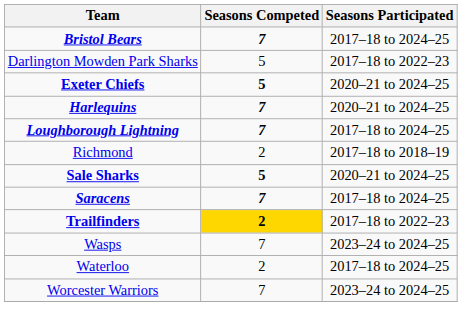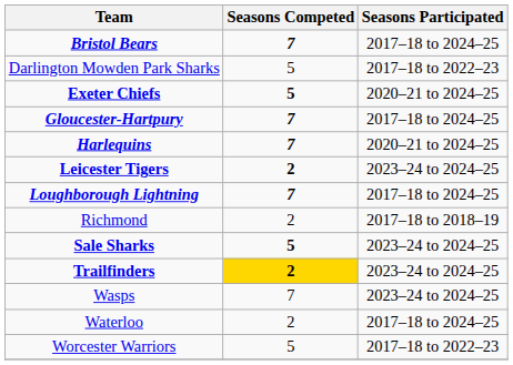+ row: Gloucester-Hartpury | 7 | 2017–18 to 2024–25
+ row: Leicester Tigers | 2 | 2023–24 to 2024–25
Sale Sharks | Seasons Participated: 2020–21 to 2024–25 -> 2023–24 to 2024–25
- row: Saracens | 7 | 2017–18 to 2024–25
Trailfinders | Seasons Participated: 2017–18 to 2022–23 -> 2023–24 to 2024–25
Worcester Warriors | Seasons Competed: 7 -> 5
Worcester Warriors | Seasons Participated: 2023–24 to 2024–25 -> 2017–18 to 2022–23
